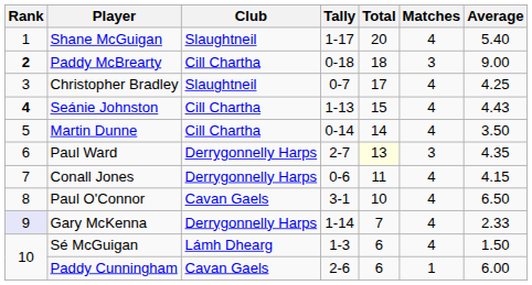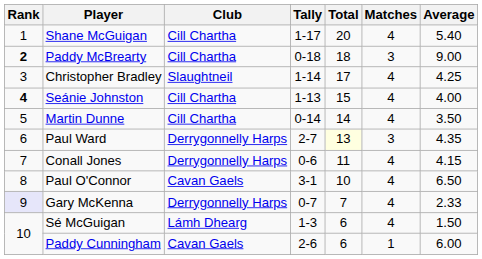Shane McGuigan | Club: Slaughtneil -> Cill Chartha
Christopher Bradley | Tally: 0-7 -> 1-14
Seánie Johnston | Average: 4.43 -> 4.00
Gary McKenna | Tally: 1-14 -> 0-7
